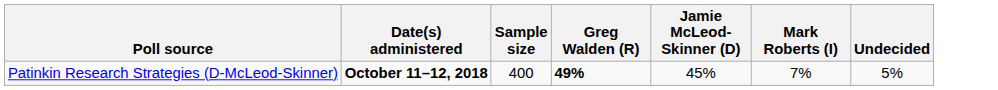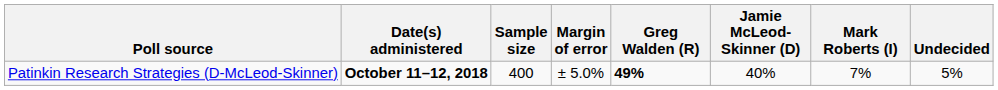+ column: Margin of error | ± 5.0%
Patinkin Research Strategies (D-McLeod-Skinner) | Jamie McLeod-Skinner (D): 45% -> 40%
